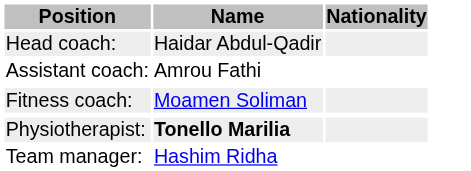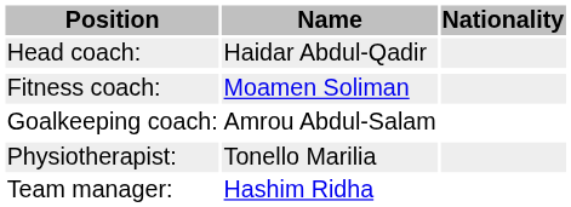- row: Assistant coach: | Amrou Fathi
+ row: Goalkeeping coach: | Amrou Abdul-Salam
Physiotherapist: | Name: bold -> normal
